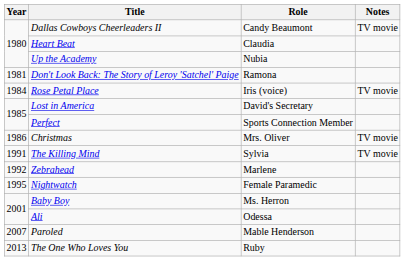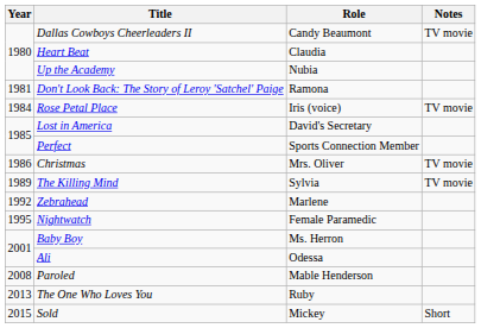The Killing Mind | Year: 1991 -> 1989
Paroled | Year: 2007 -> 2008
+ row: 2015 | Sold | Mickey | Short
